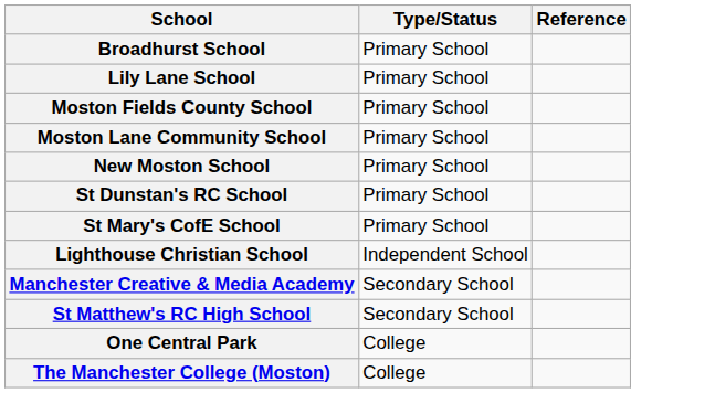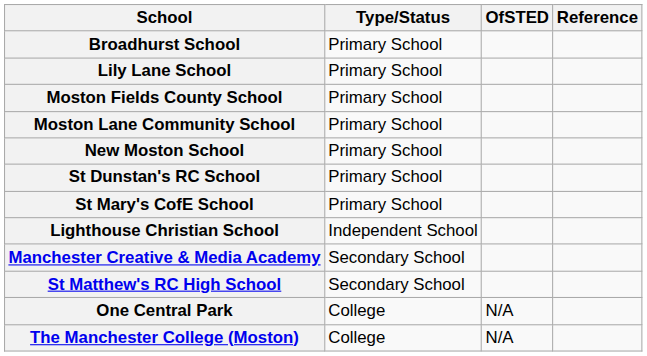+ column: OfSTED | N/A | N/A
